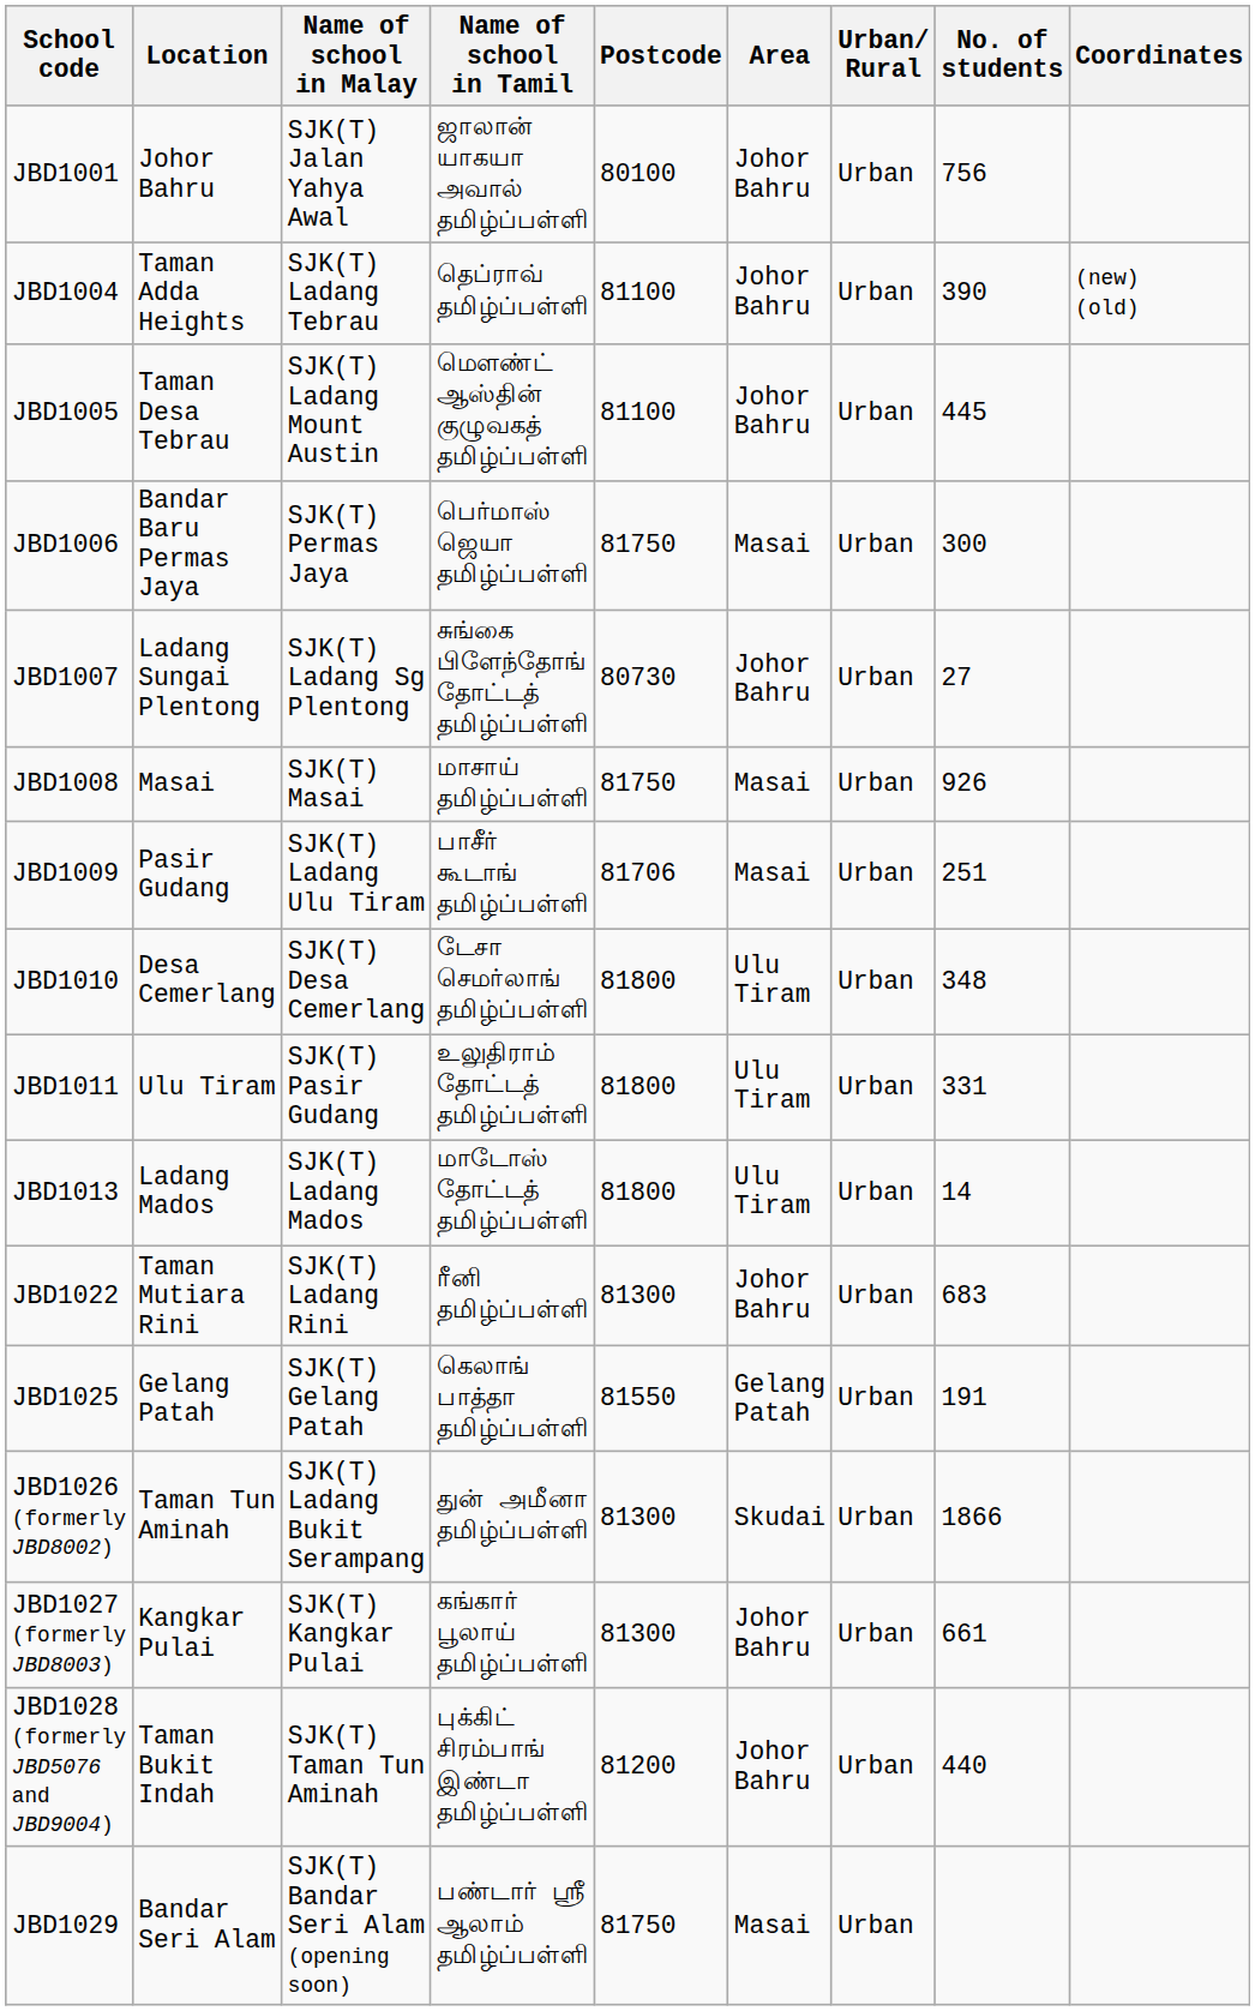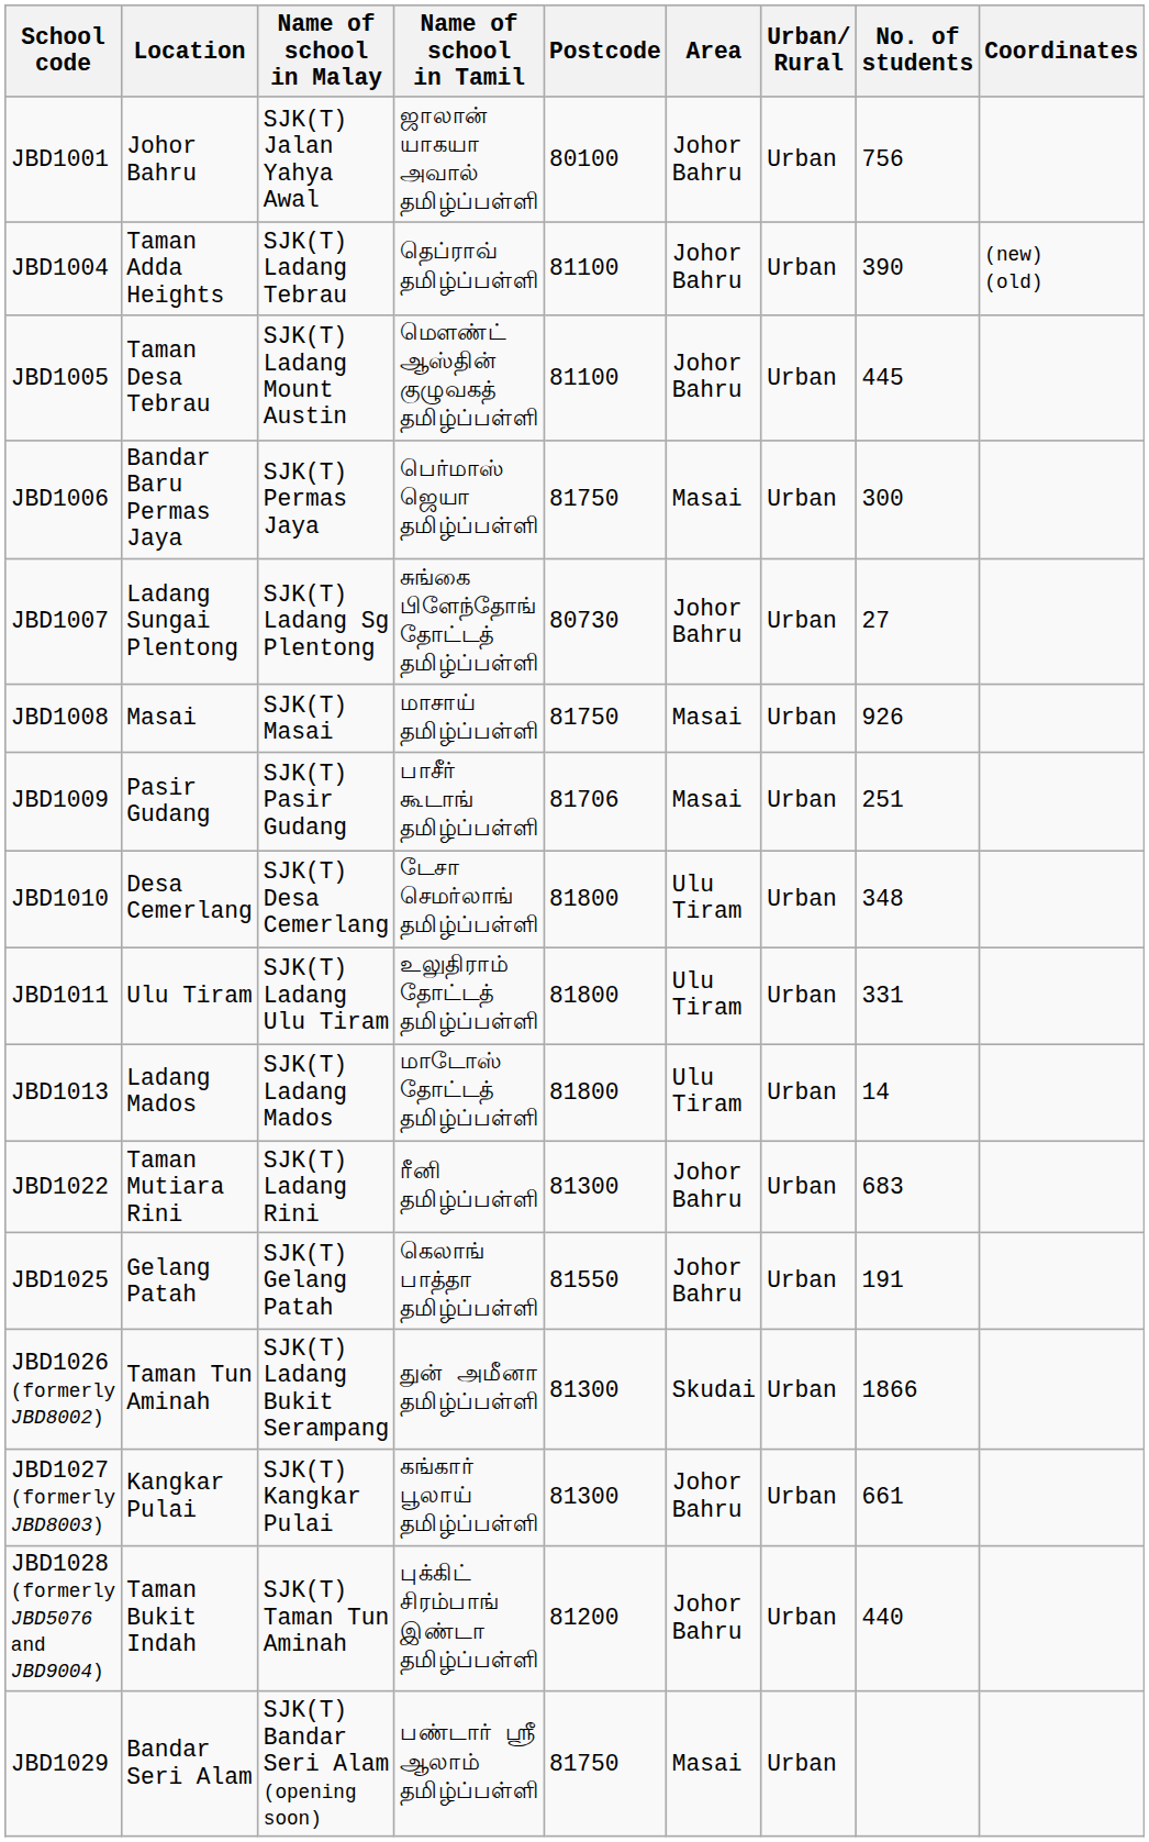JBD1009 | Name of school in Malay: SJK(T) Ladang Ulu Tiram -> SJK(T) Pasir Gudang
JBD1011 | Name of school in Malay: SJK(T) Pasir Gudang -> SJK(T) Ladang Ulu Tiram
JBD1025 | Area: Gelang Patah -> Johor Bahru
